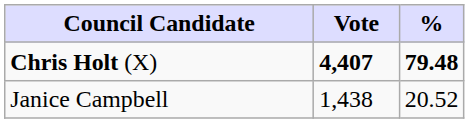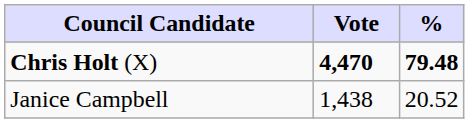Chris Holt (X) | Vote: 4,407 -> 4,470
